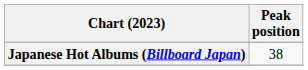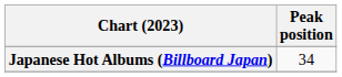Japanese Hot Albums (Billboard Japan) | Peak position: 38 -> 34
